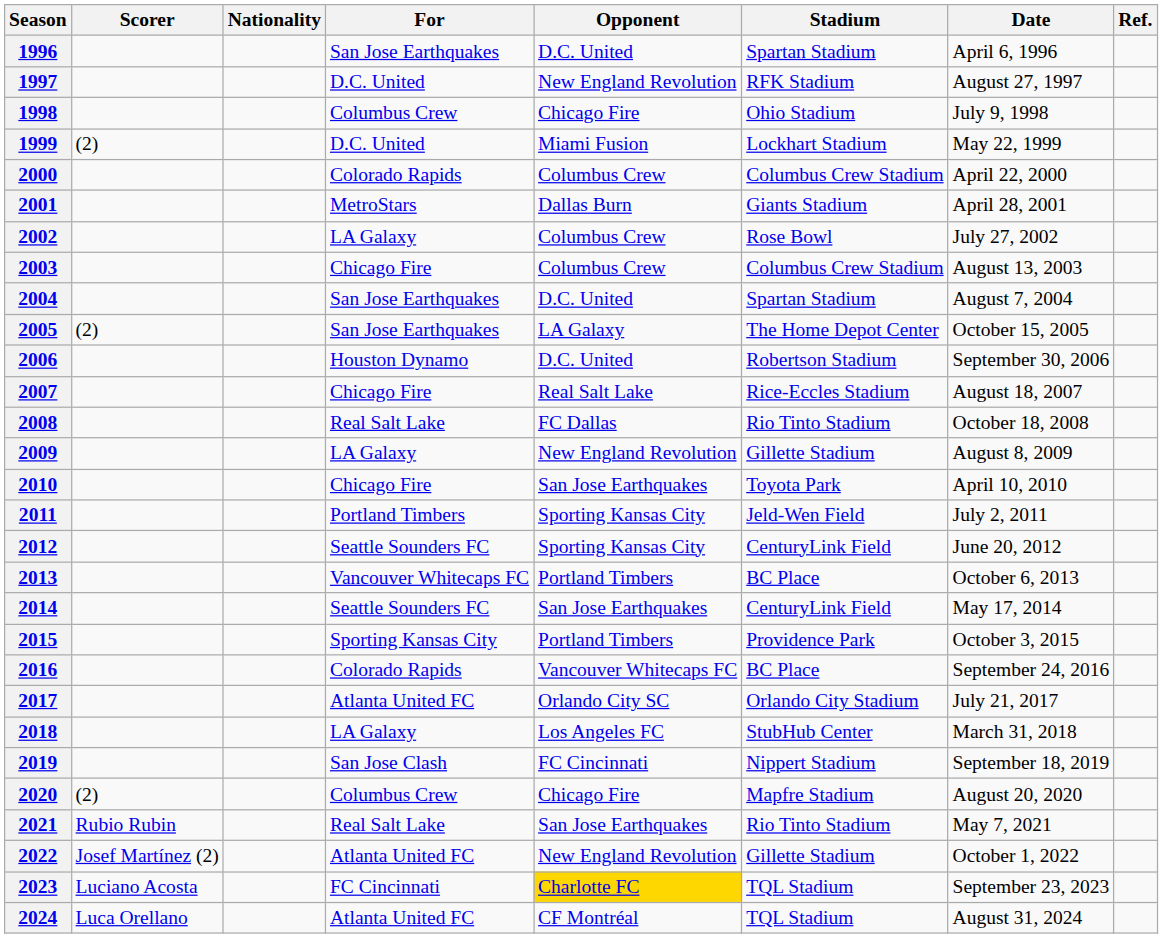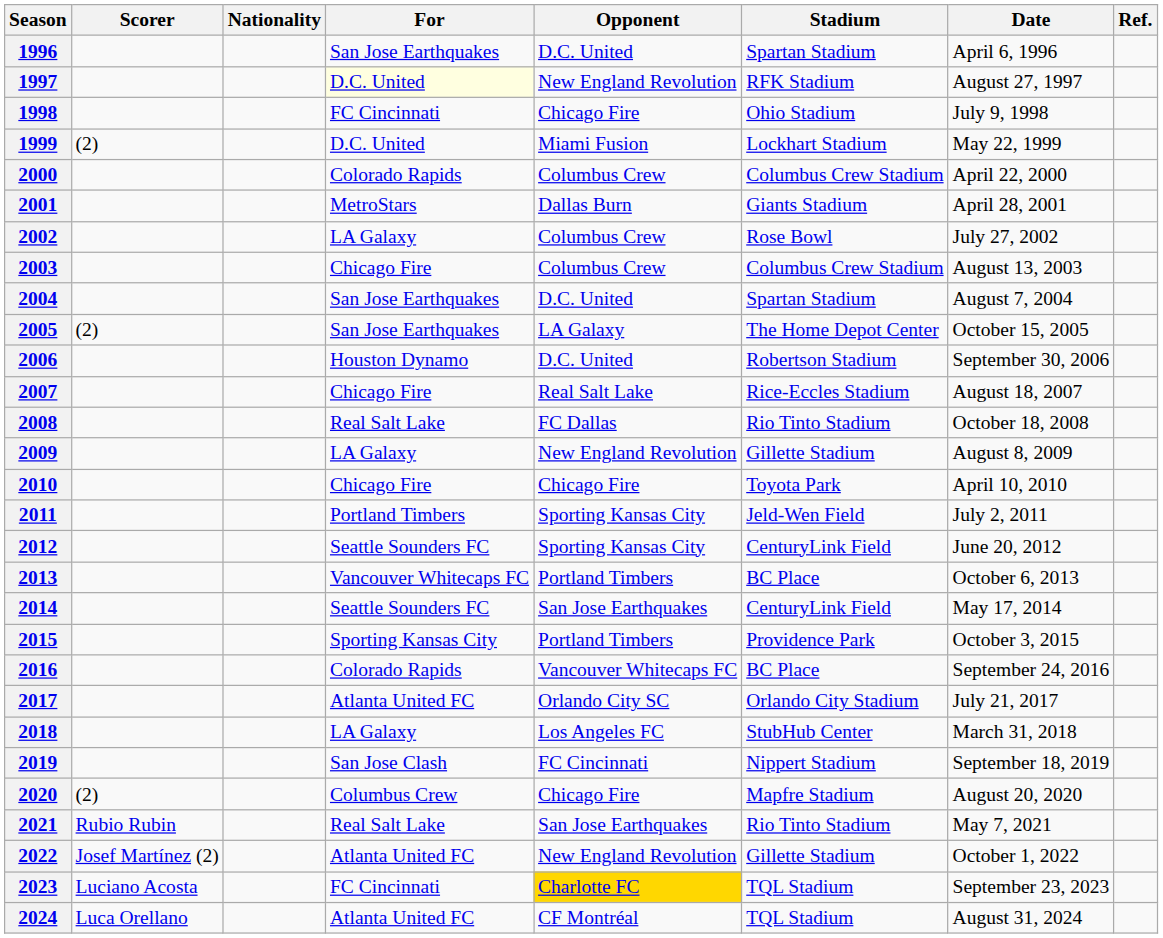1997 | For: no background -> lightyellow background
1998 | For: Columbus Crew -> FC Cincinnati
2010 | Opponent: San Jose Earthquakes -> Chicago Fire
